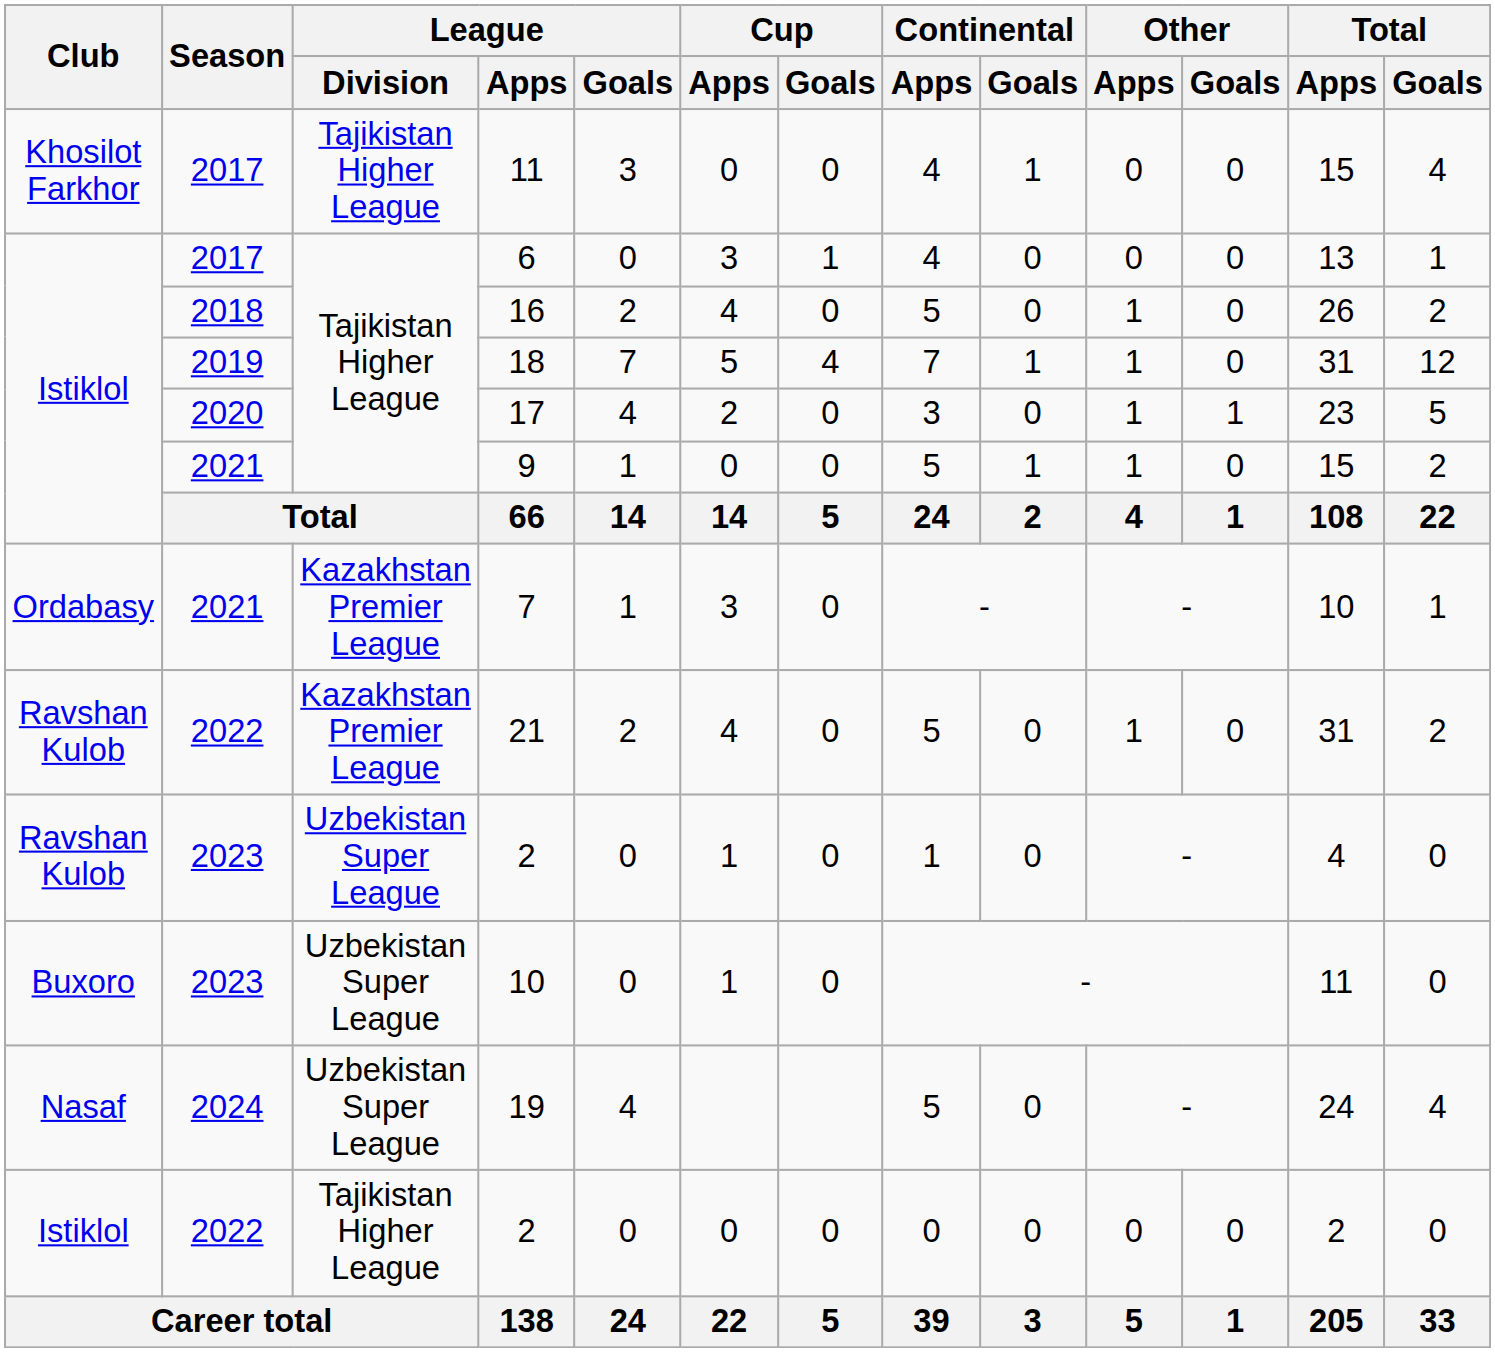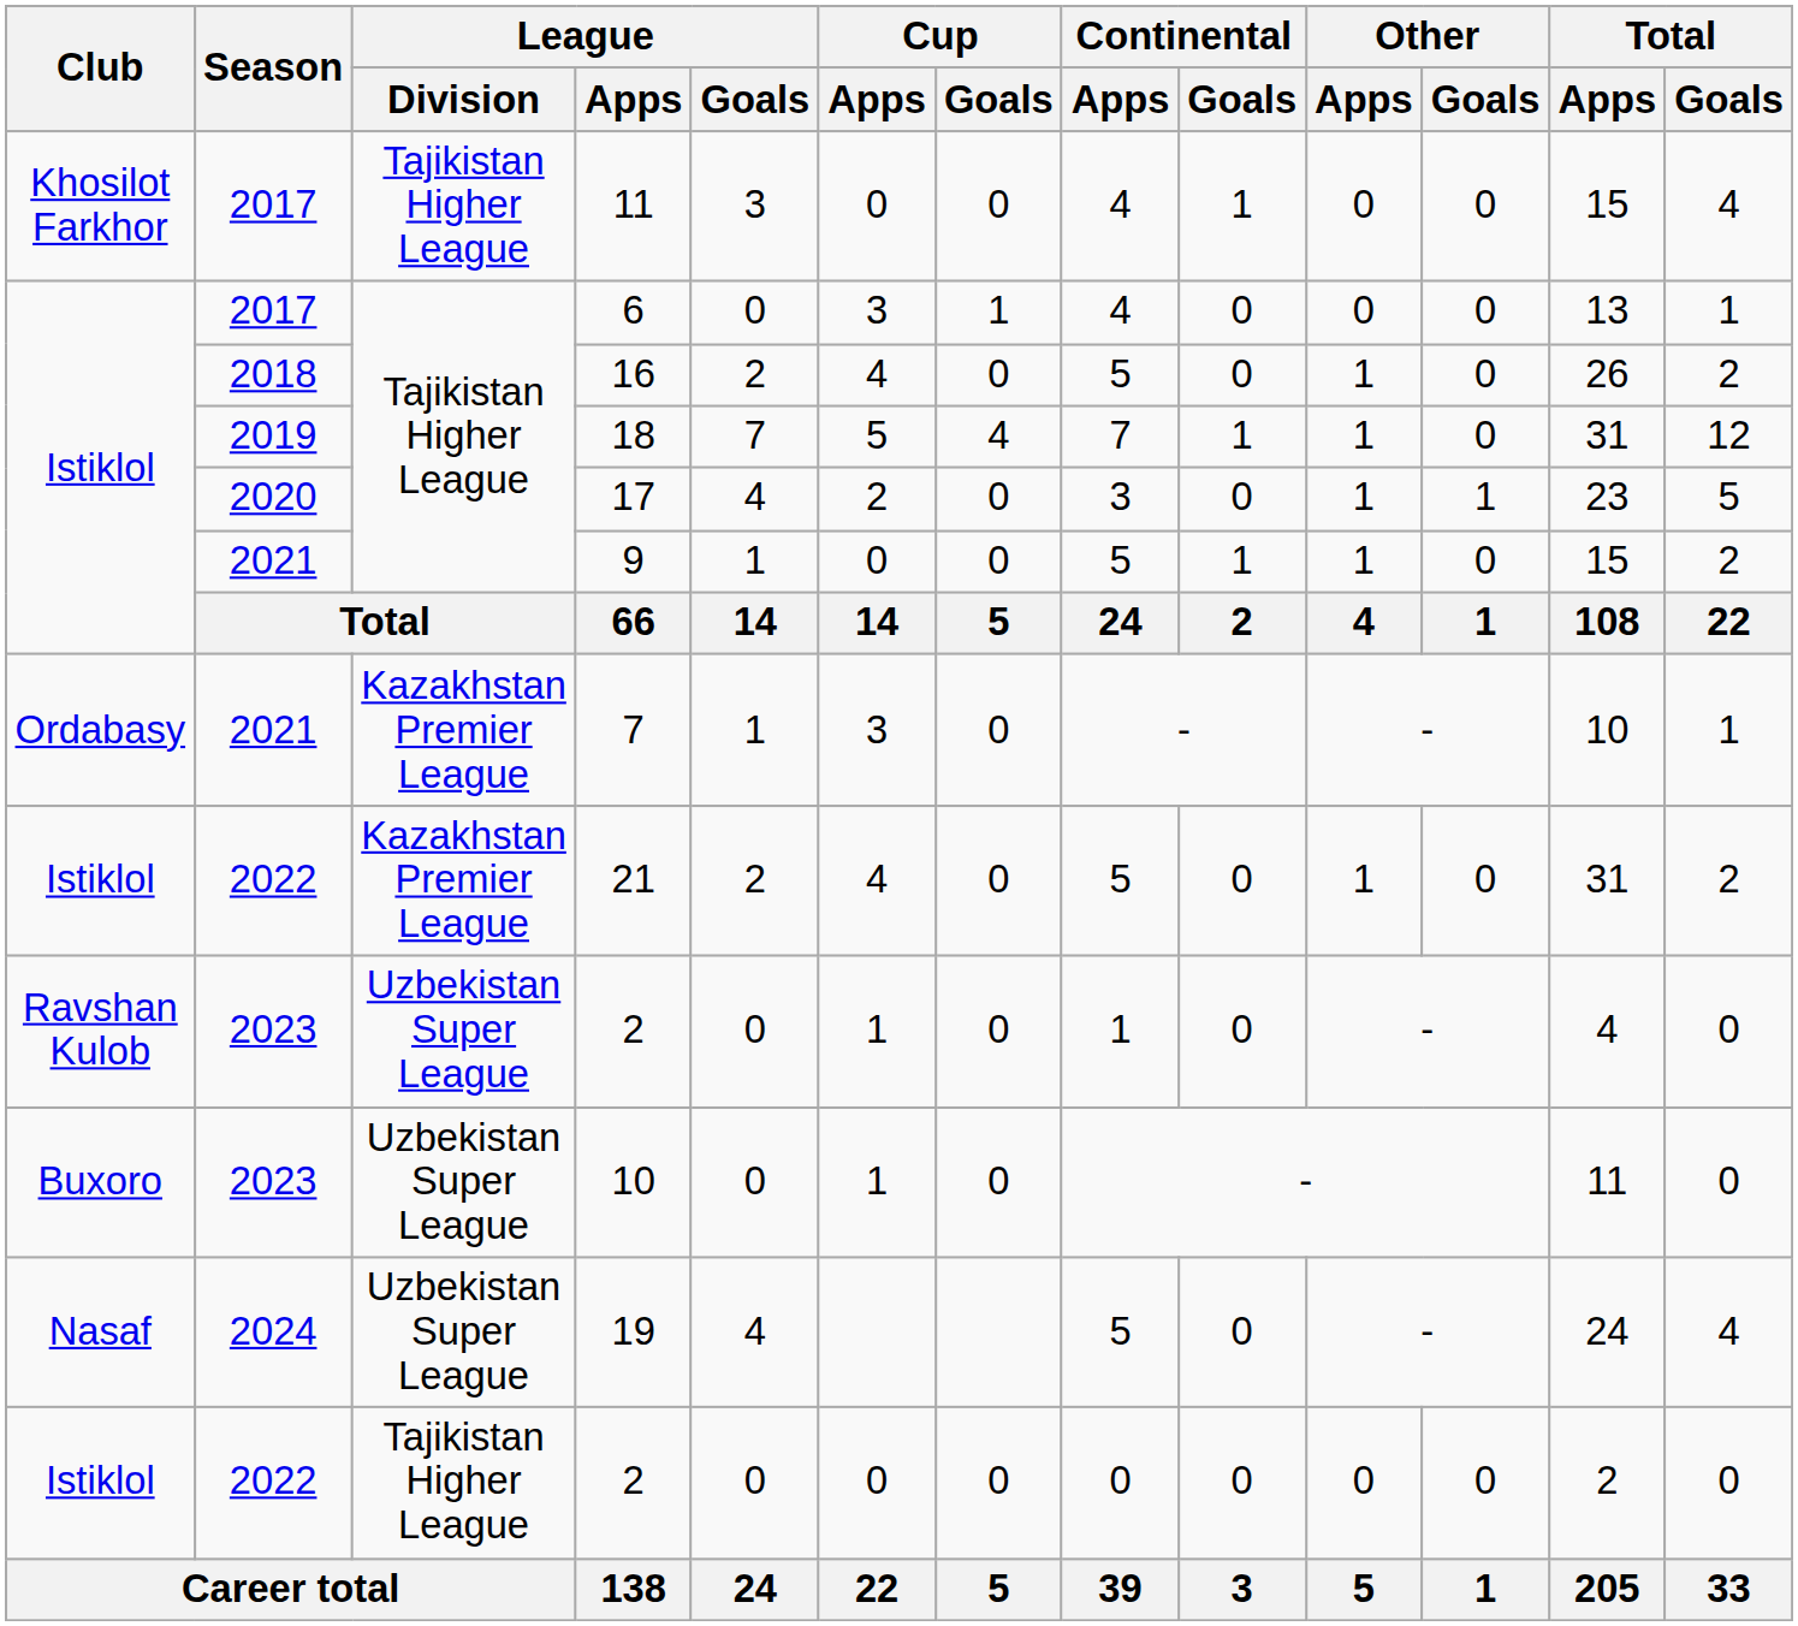21 | Club: Ravshan Kulob -> Istiklol
